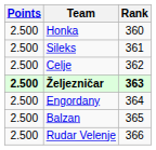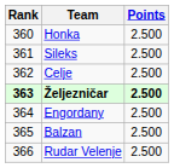columns swapped: Rank <-> Points
